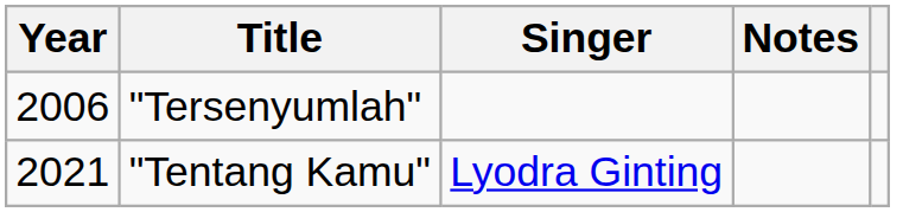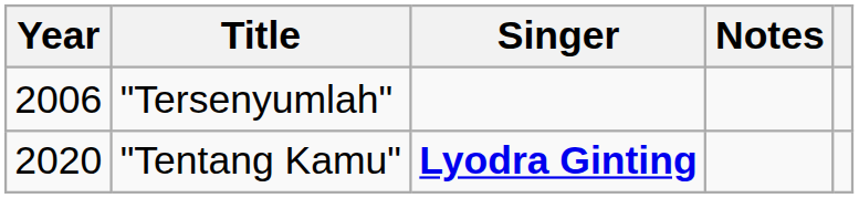"Tentang Kamu" | Year: 2021 -> 2020
"Tentang Kamu" | Singer: normal -> bold
